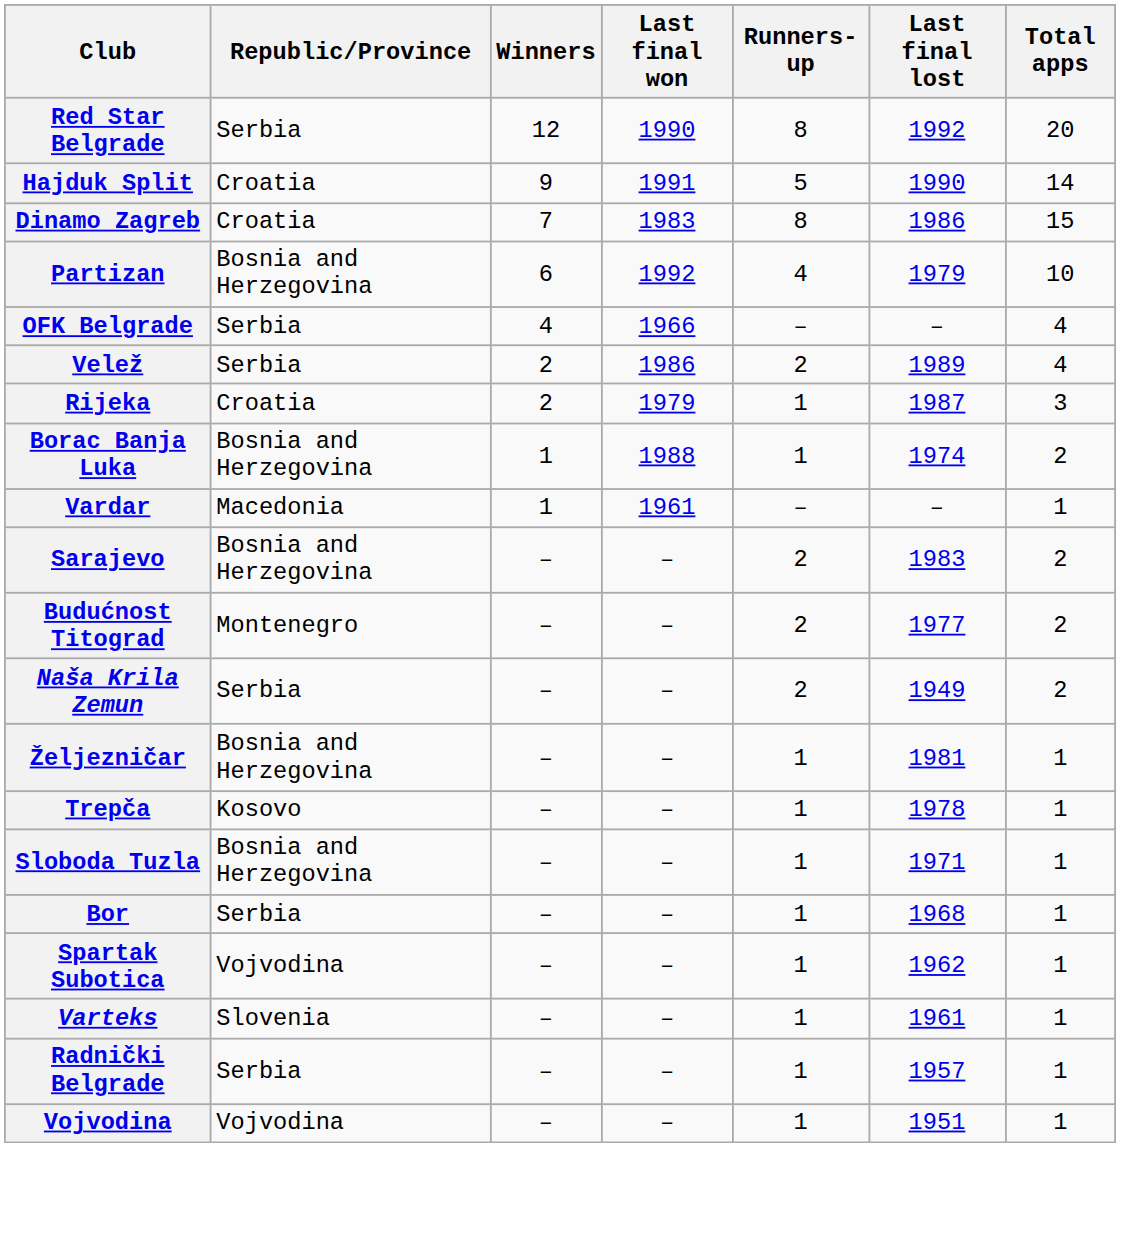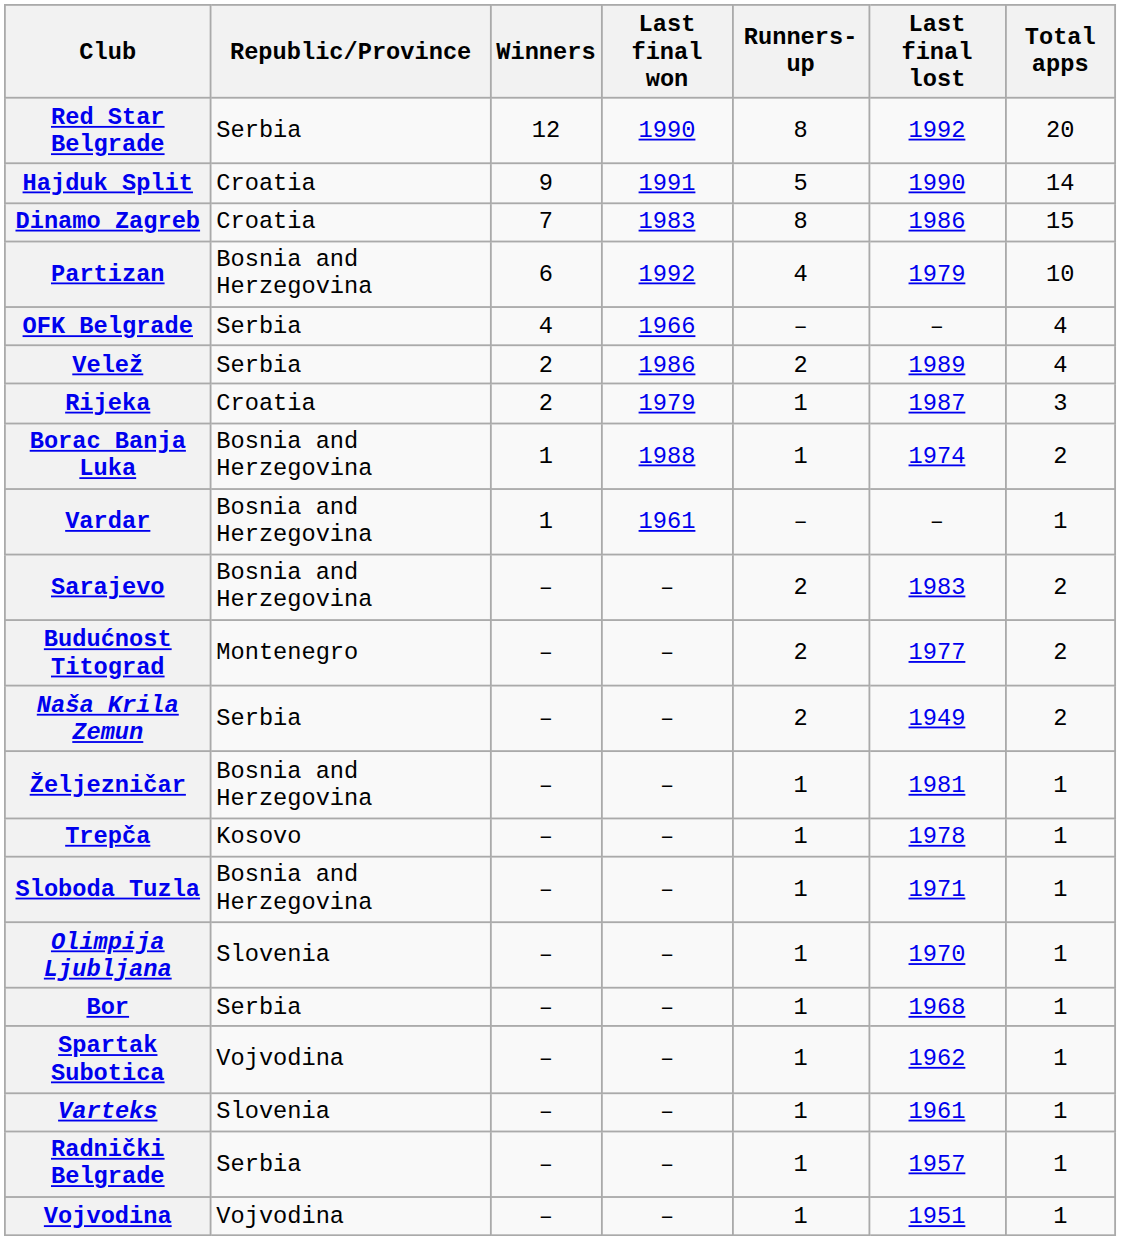Vardar | Republic/Province: Macedonia -> Bosnia and Herzegovina
+ row: Olimpija Ljubljana | Slovenia | – | – | 1 | 1970 | 1
